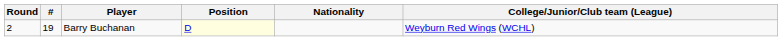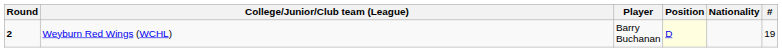columns swapped: # <-> College/Junior/Club team (League)
Barry Buchanan | Round: normal -> bold
